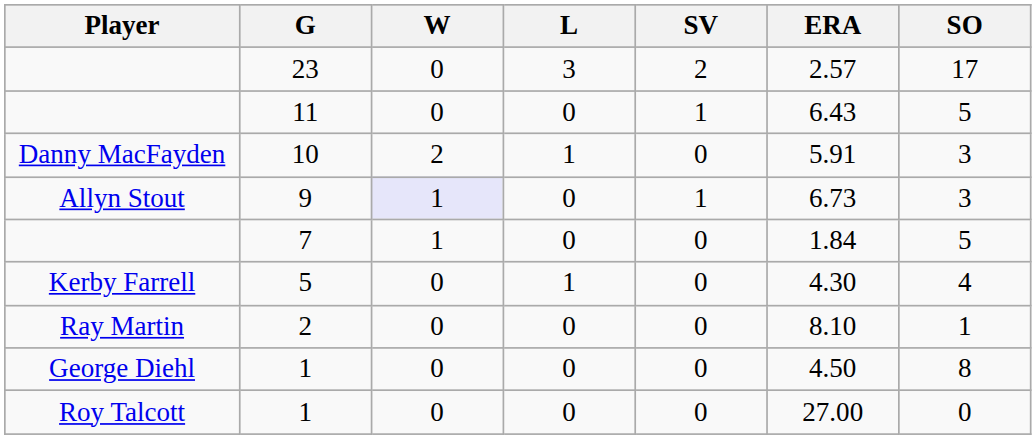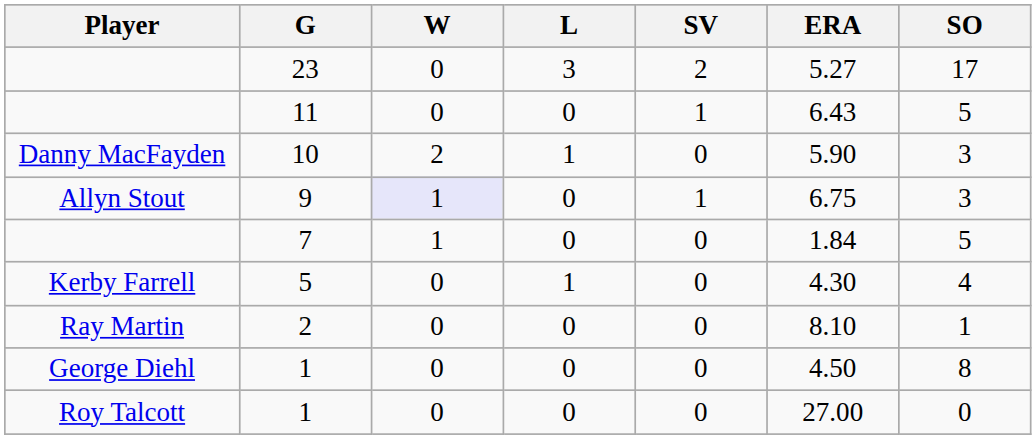23 | ERA: 2.57 -> 5.27
10 | ERA: 5.91 -> 5.90
9 | ERA: 6.73 -> 6.75
